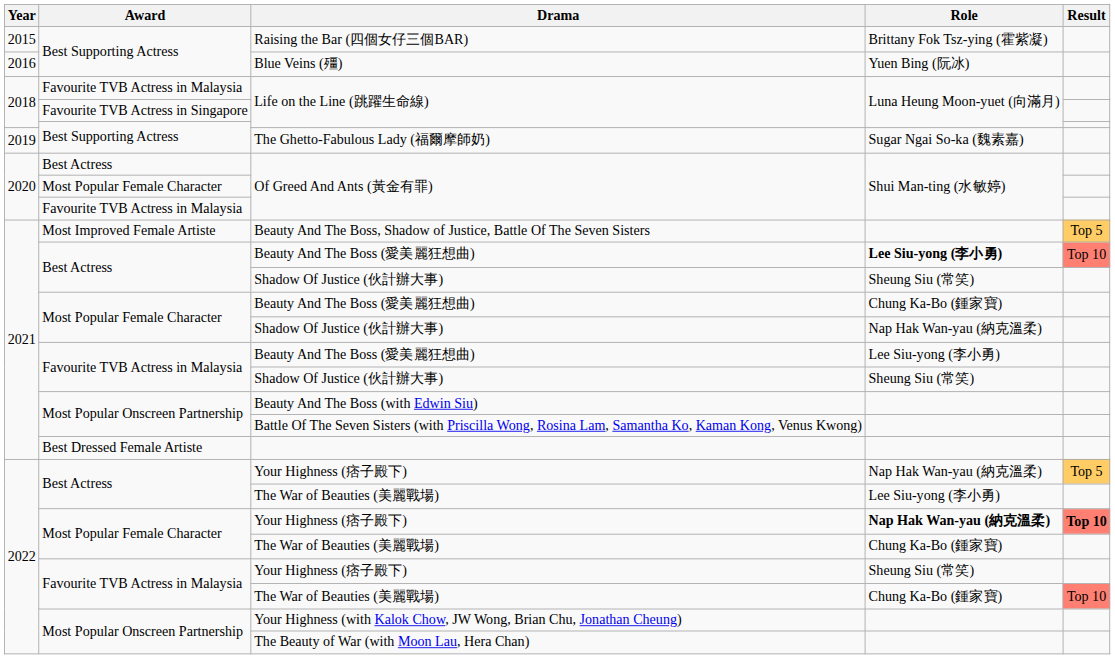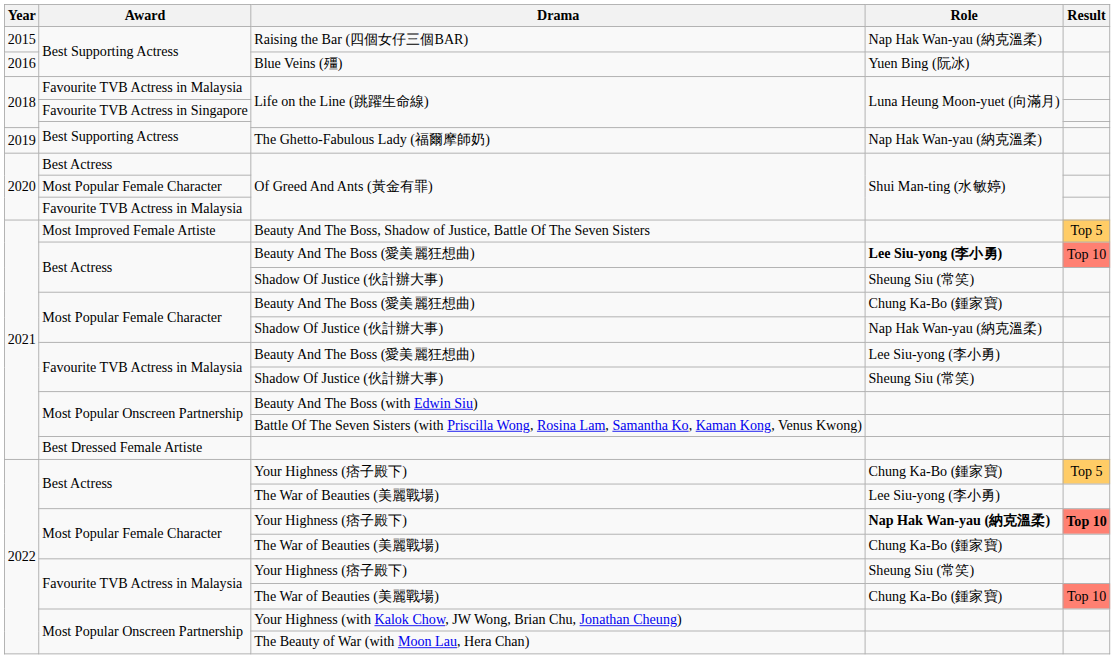Raising the Bar (四個女仔三個BAR) | Role: Brittany Fok Tsz-ying (霍紫凝) -> Nap Hak Wan-yau (納克溫柔)
The Ghetto-Fabulous Lady (福爾摩師奶) | Role: Sugar Ngai So-ka (魏素嘉) -> Nap Hak Wan-yau (納克溫柔)
Best Actress / Your Highness (痞子殿下) | Role: Nap Hak Wan-yau (納克溫柔) -> Chung Ka-Bo (鍾家寶)
